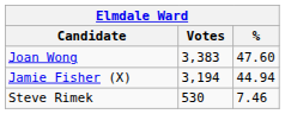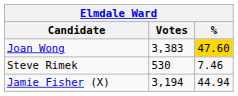Joan Wong | %: no background -> gold background
rows swapped: Jamie Fisher (X) <-> Steve Rimek
